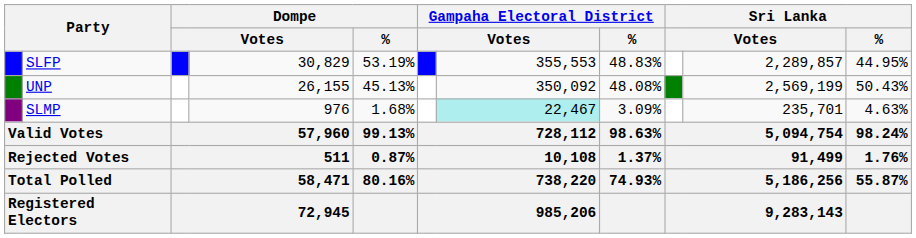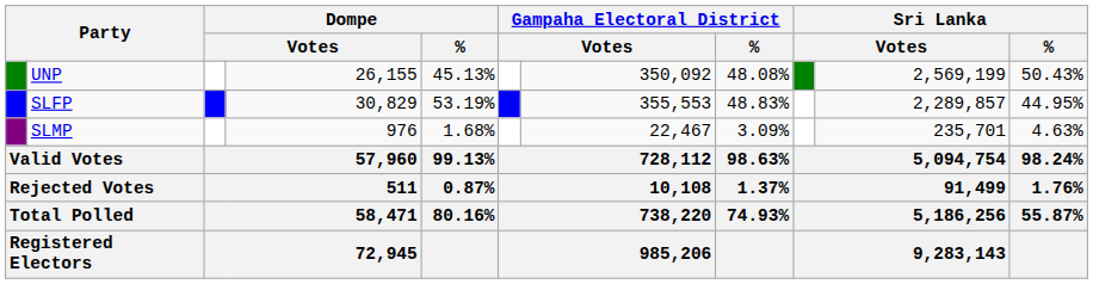rows swapped: SLFP <-> UNP
SLMP | column 7: paleturquoise background -> no background
